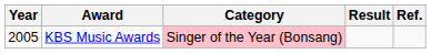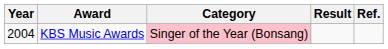KBS Music Awards | Year: 2005 -> 2004
